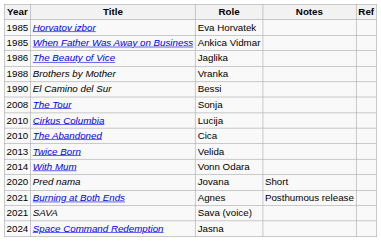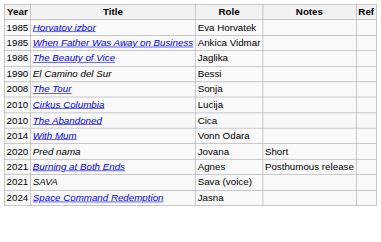- row: 1988 | Brothers by Mother | Vranka
- row: 2013 | Twice Born | Velida
